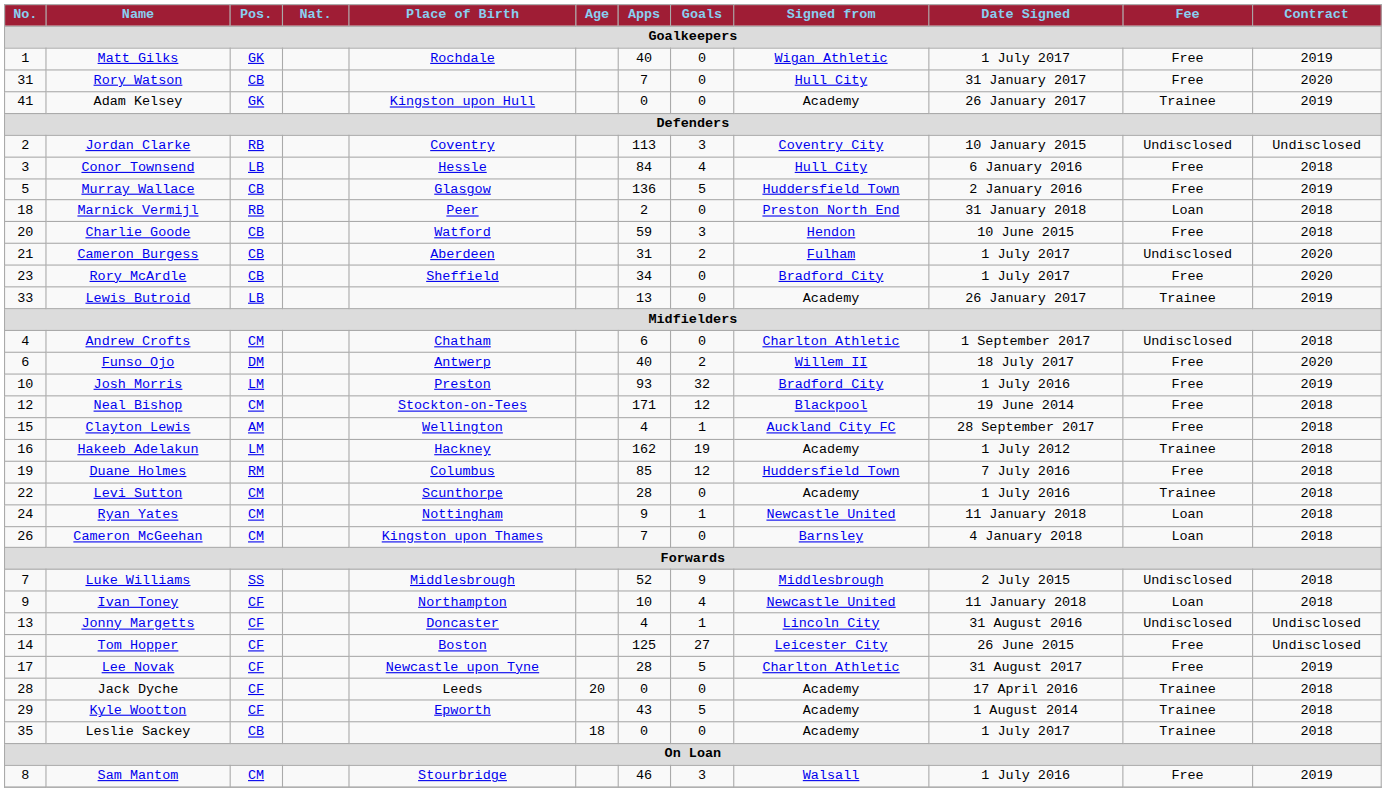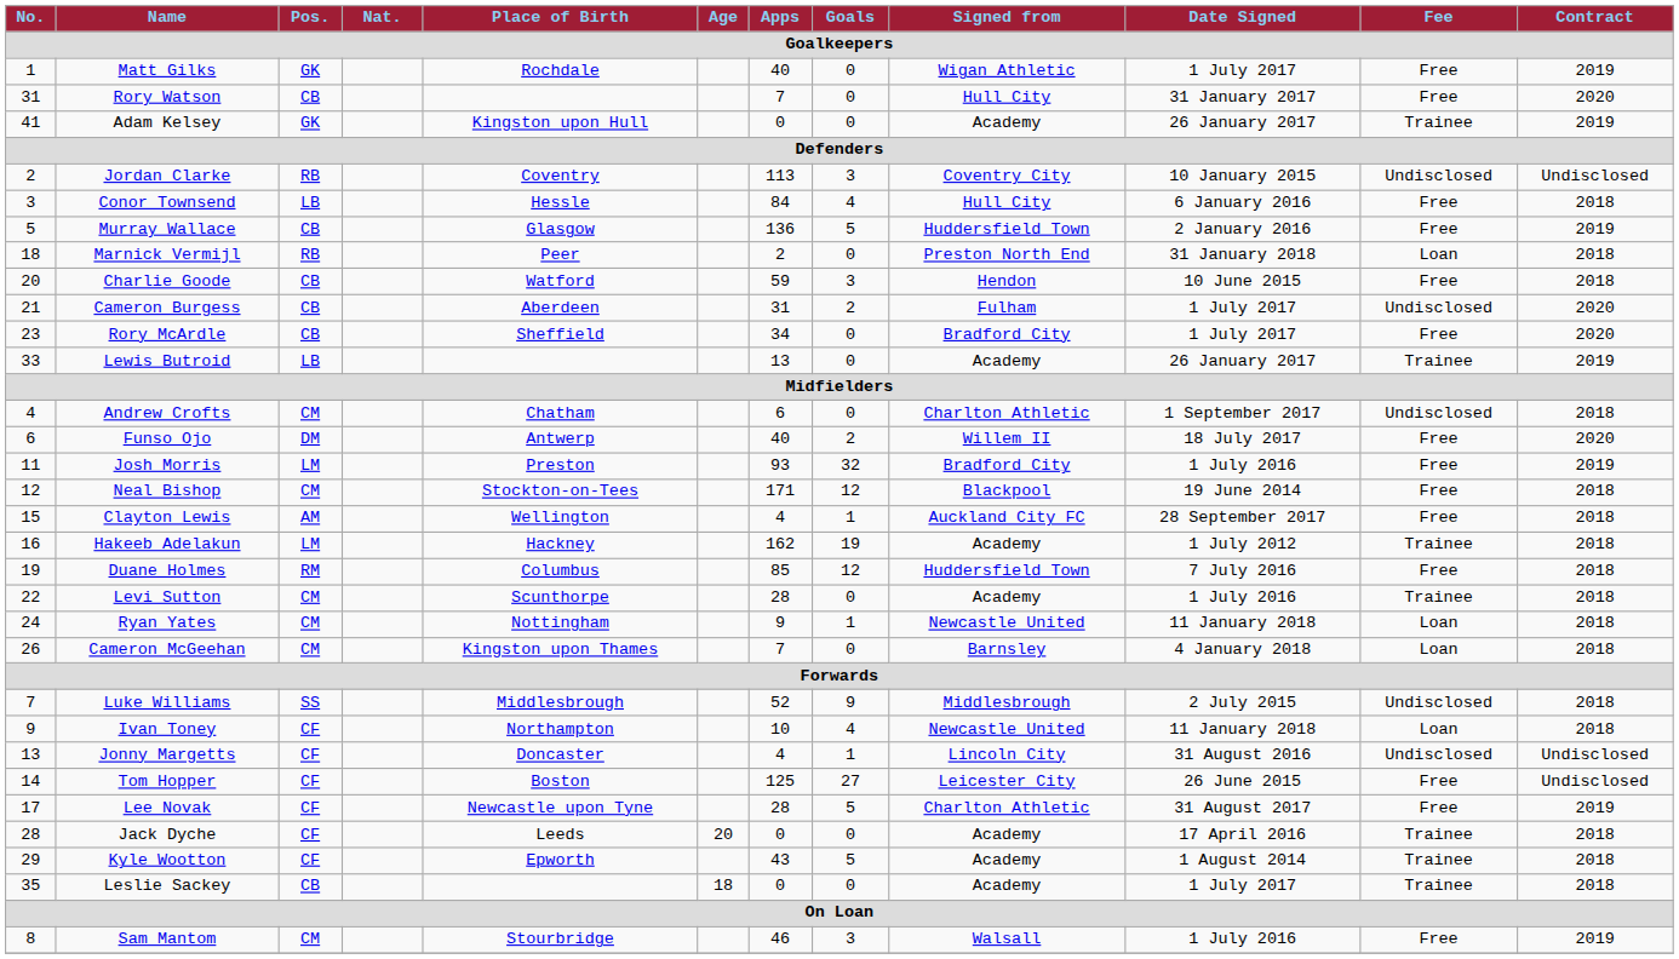Josh Morris | No.: 10 -> 11
